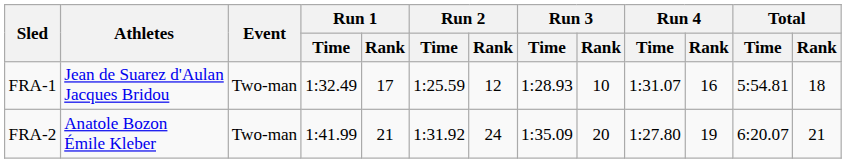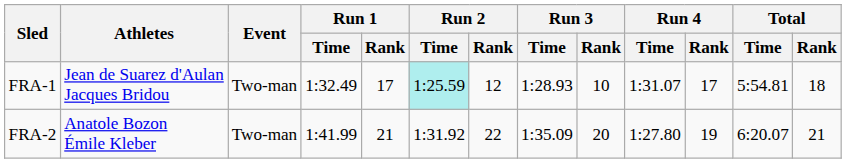FRA-1 | Run 2 / Time: no background -> paleturquoise background
FRA-1 | Run 4 / Rank: 16 -> 17
FRA-2 | Run 2 / Rank: 24 -> 22
